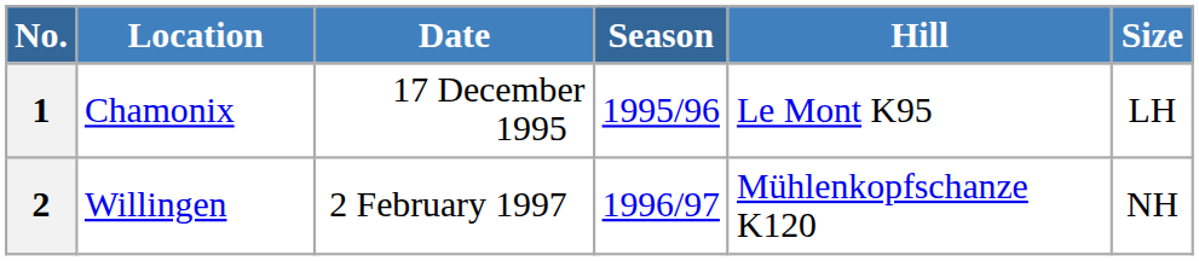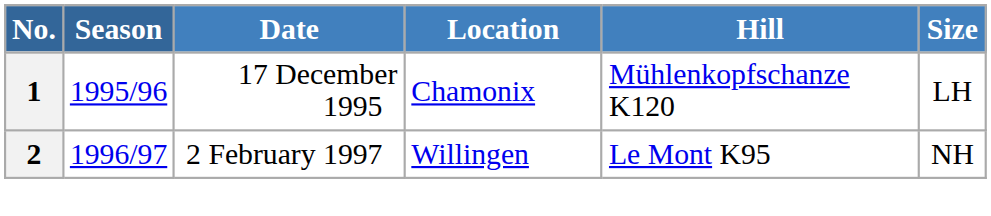columns swapped: Season <-> Location
1 | Hill: Le Mont K95 -> Mühlenkopfschanze K120
2 | Hill: Mühlenkopfschanze K120 -> Le Mont K95
